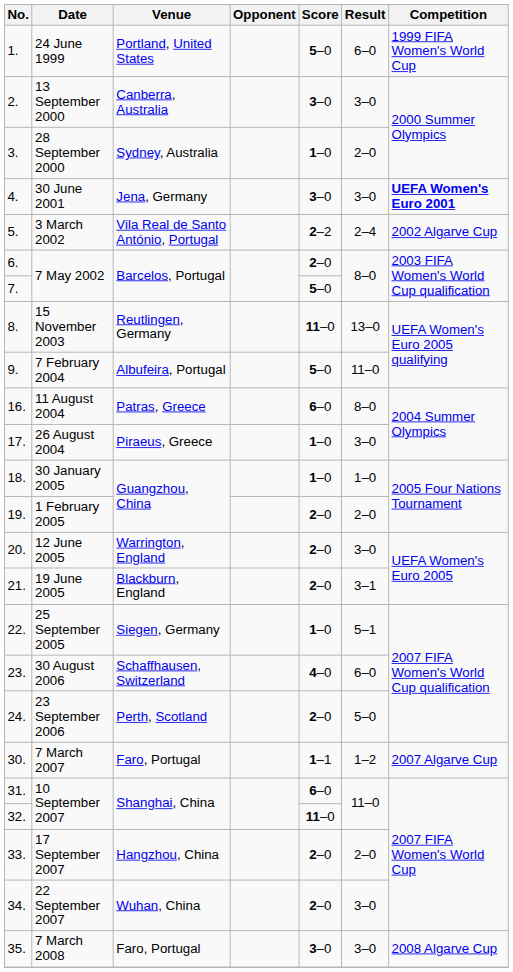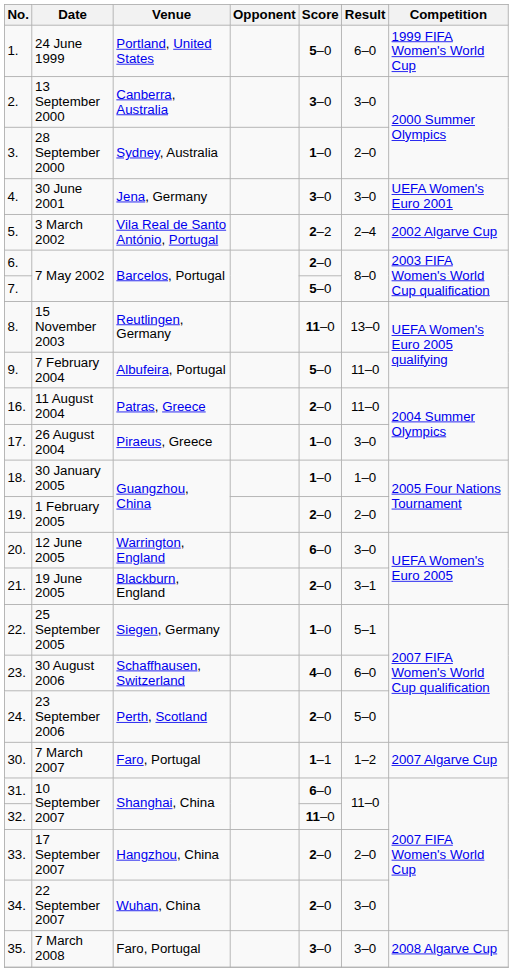30 June 2001 | Competition: bold -> normal
11 August 2004 | Score: 6–0 -> 2–0
11 August 2004 | Result: 8–0 -> 11–0
12 June 2005 | Score: 2–0 -> 6–0
